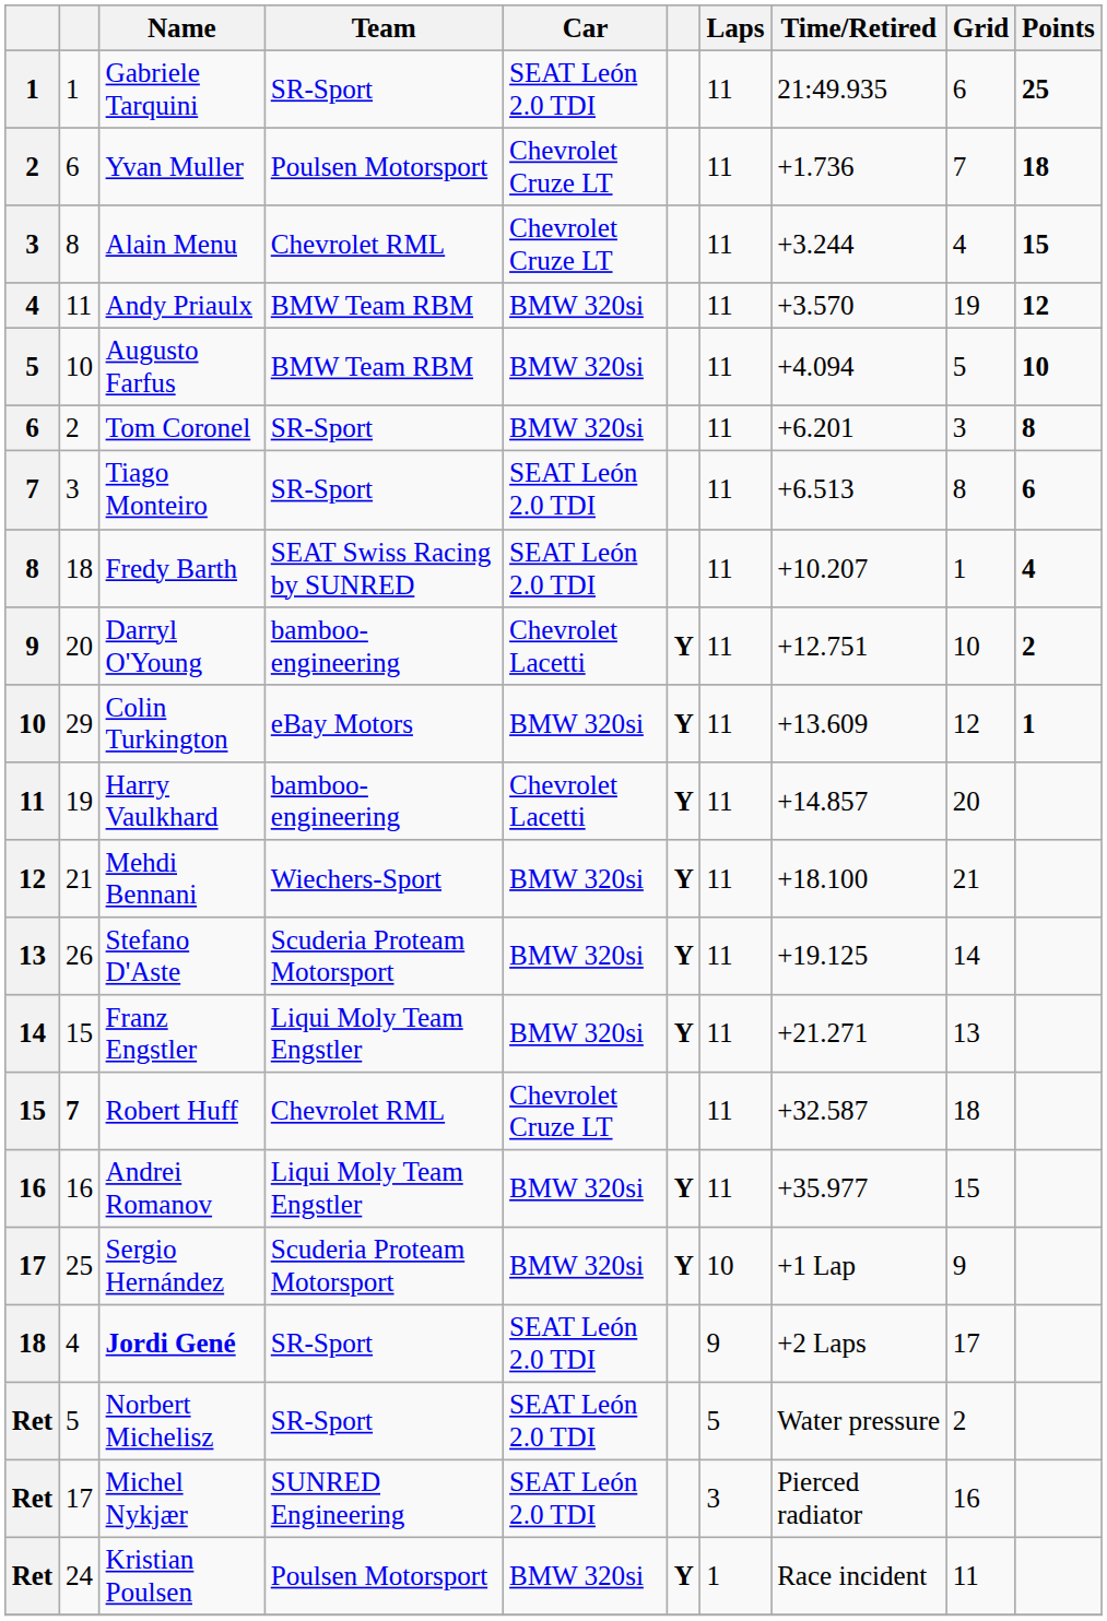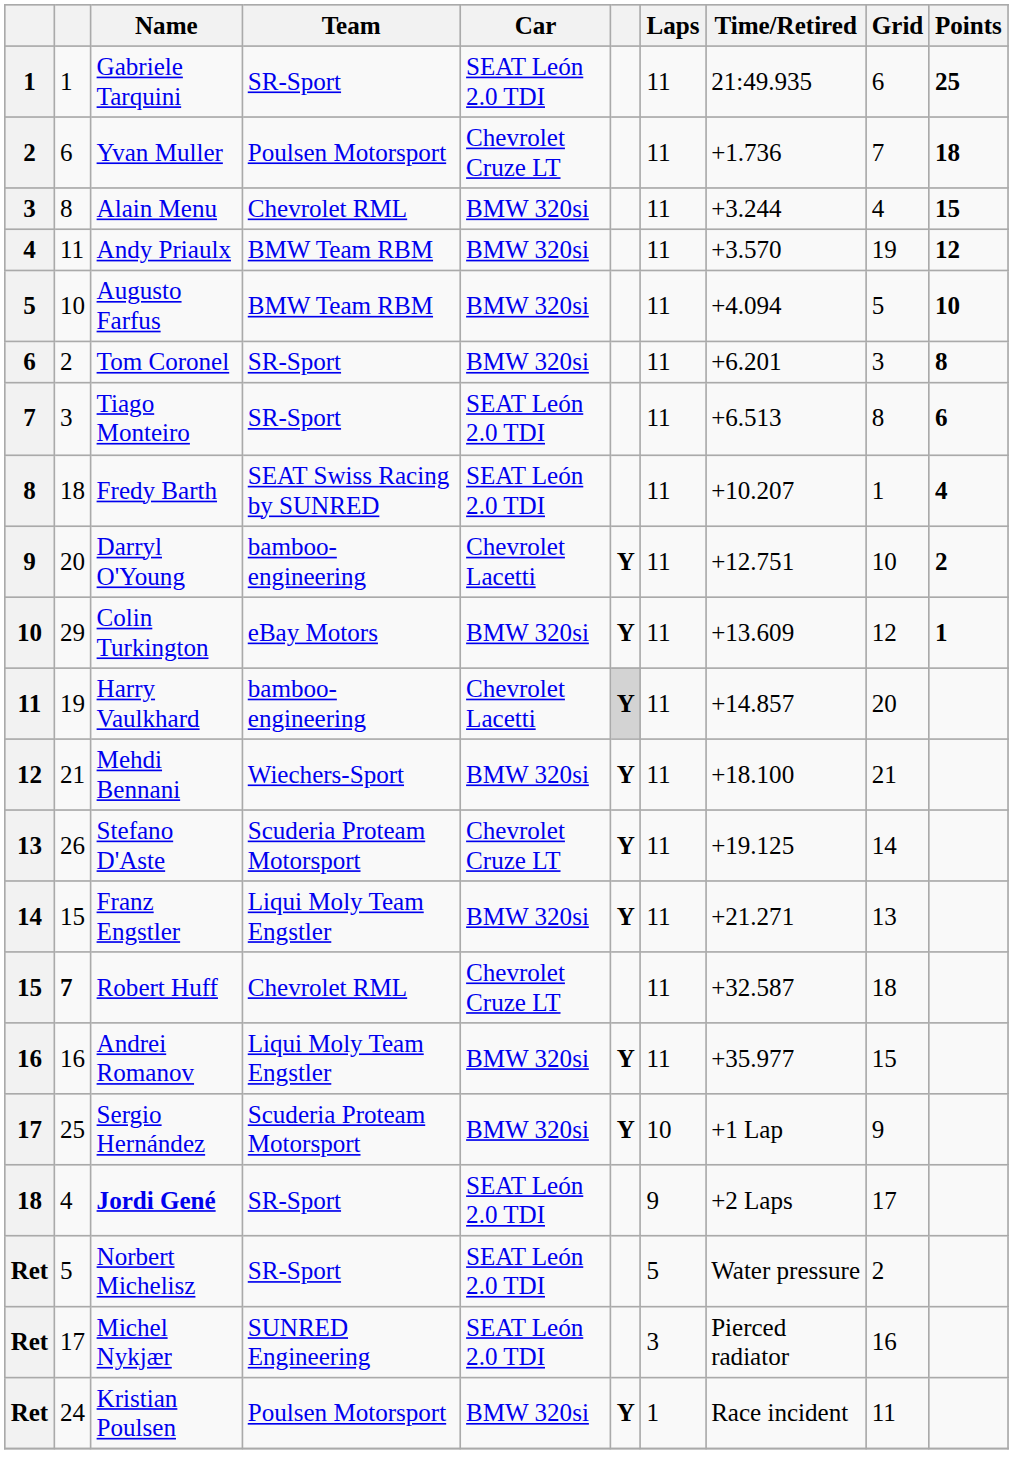Alain Menu | Car: Chevrolet Cruze LT -> BMW 320si
Harry Vaulkhard | column 6: no background -> lightgrey background
Stefano D'Aste | Car: BMW 320si -> Chevrolet Cruze LT
